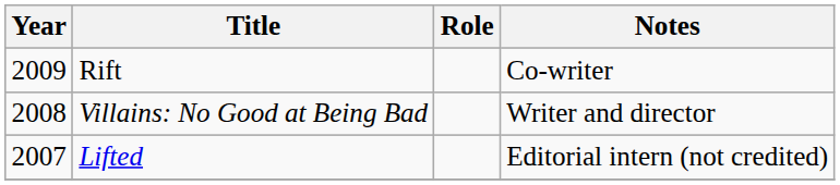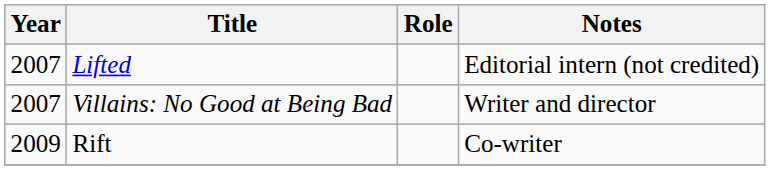rows swapped: Lifted <-> Rift
Villains: No Good at Being Bad | Year: 2008 -> 2007
